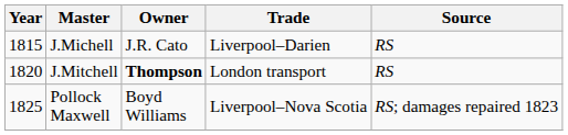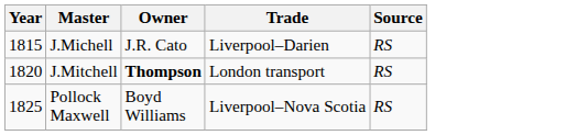Pollock Maxwell | Source: RS; damages repaired 1823 -> RS
